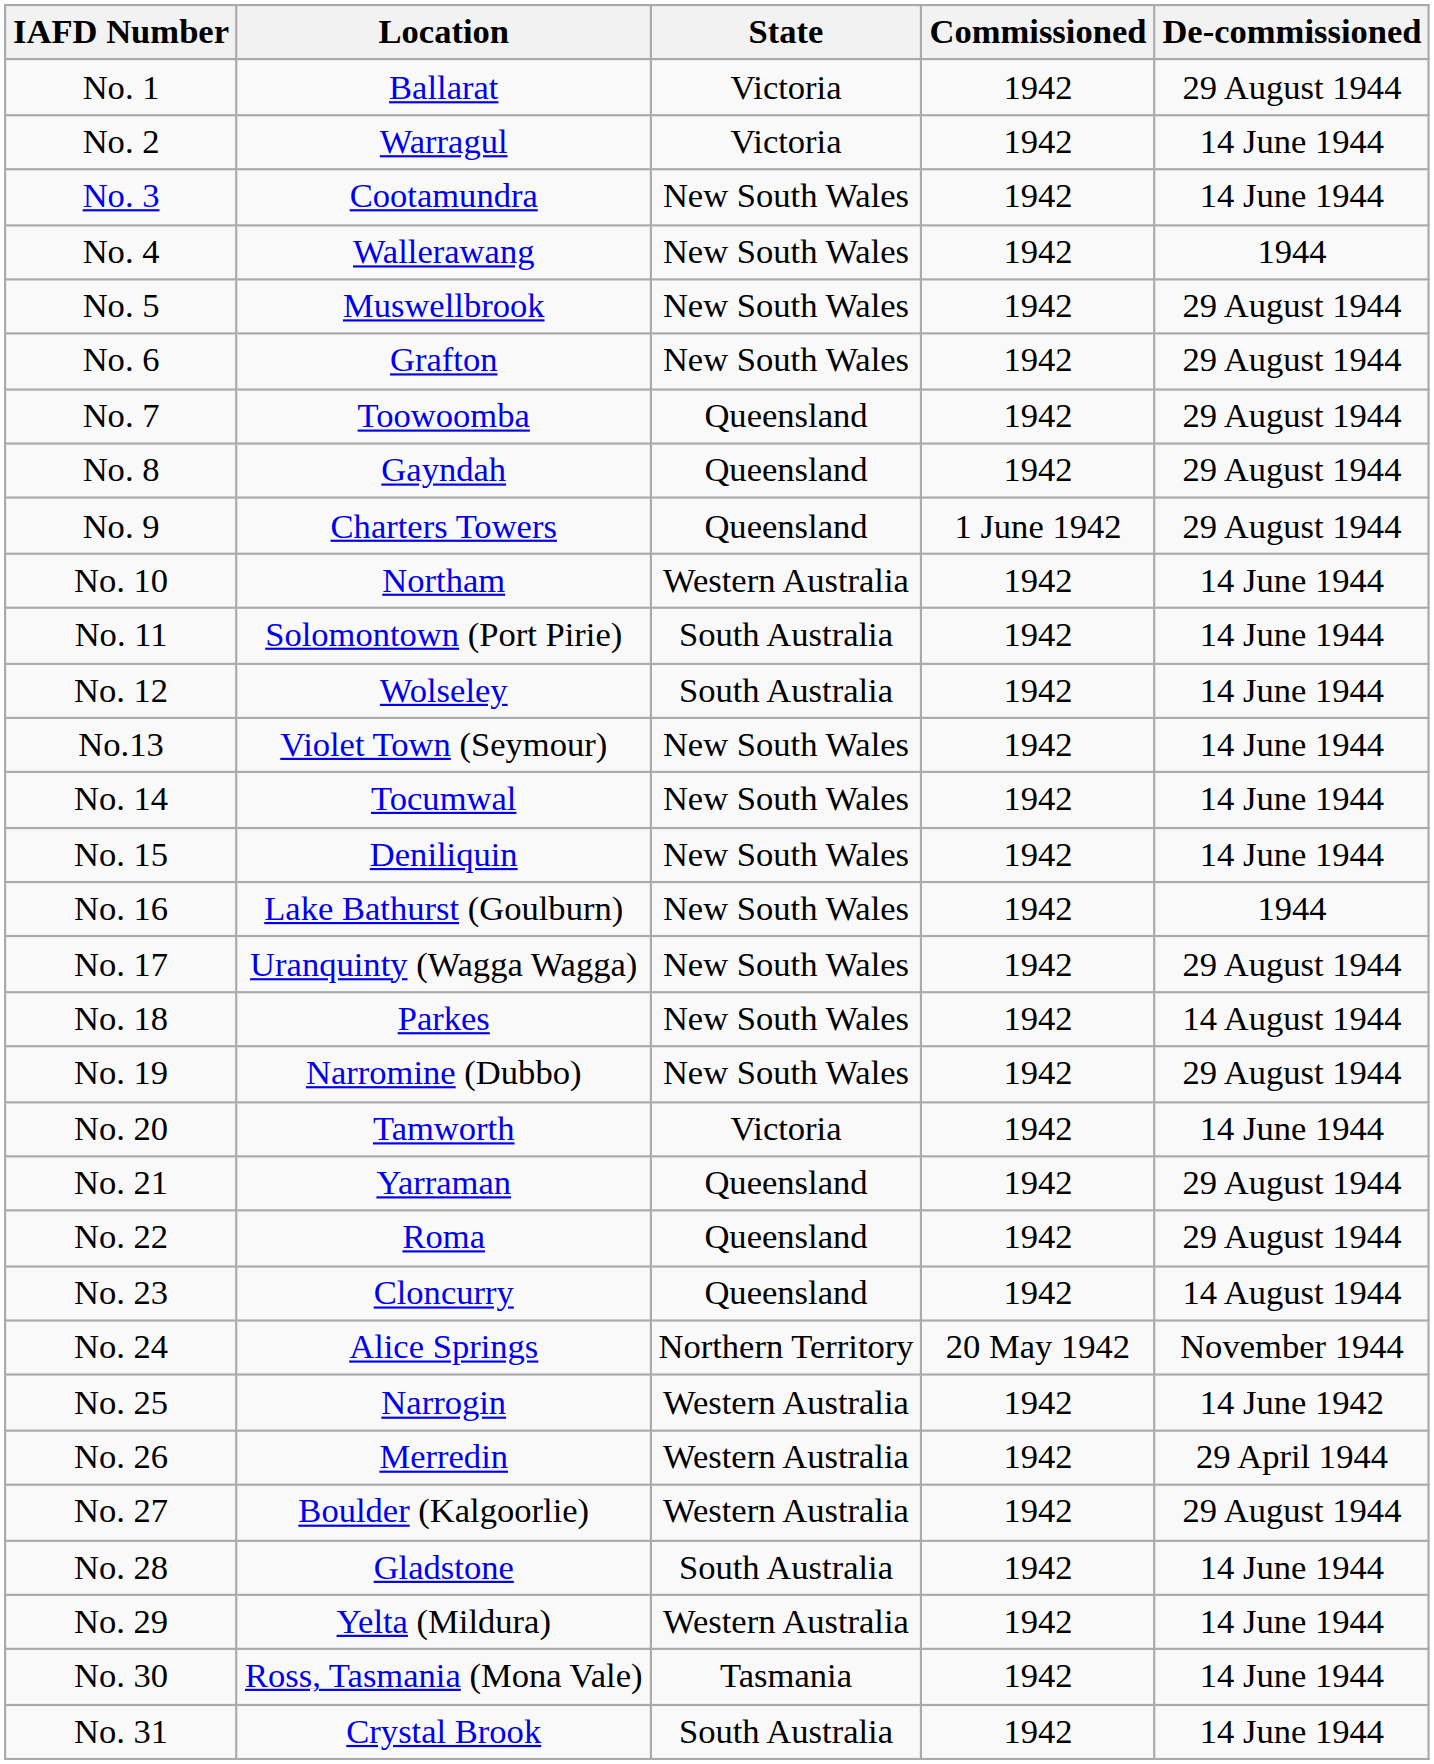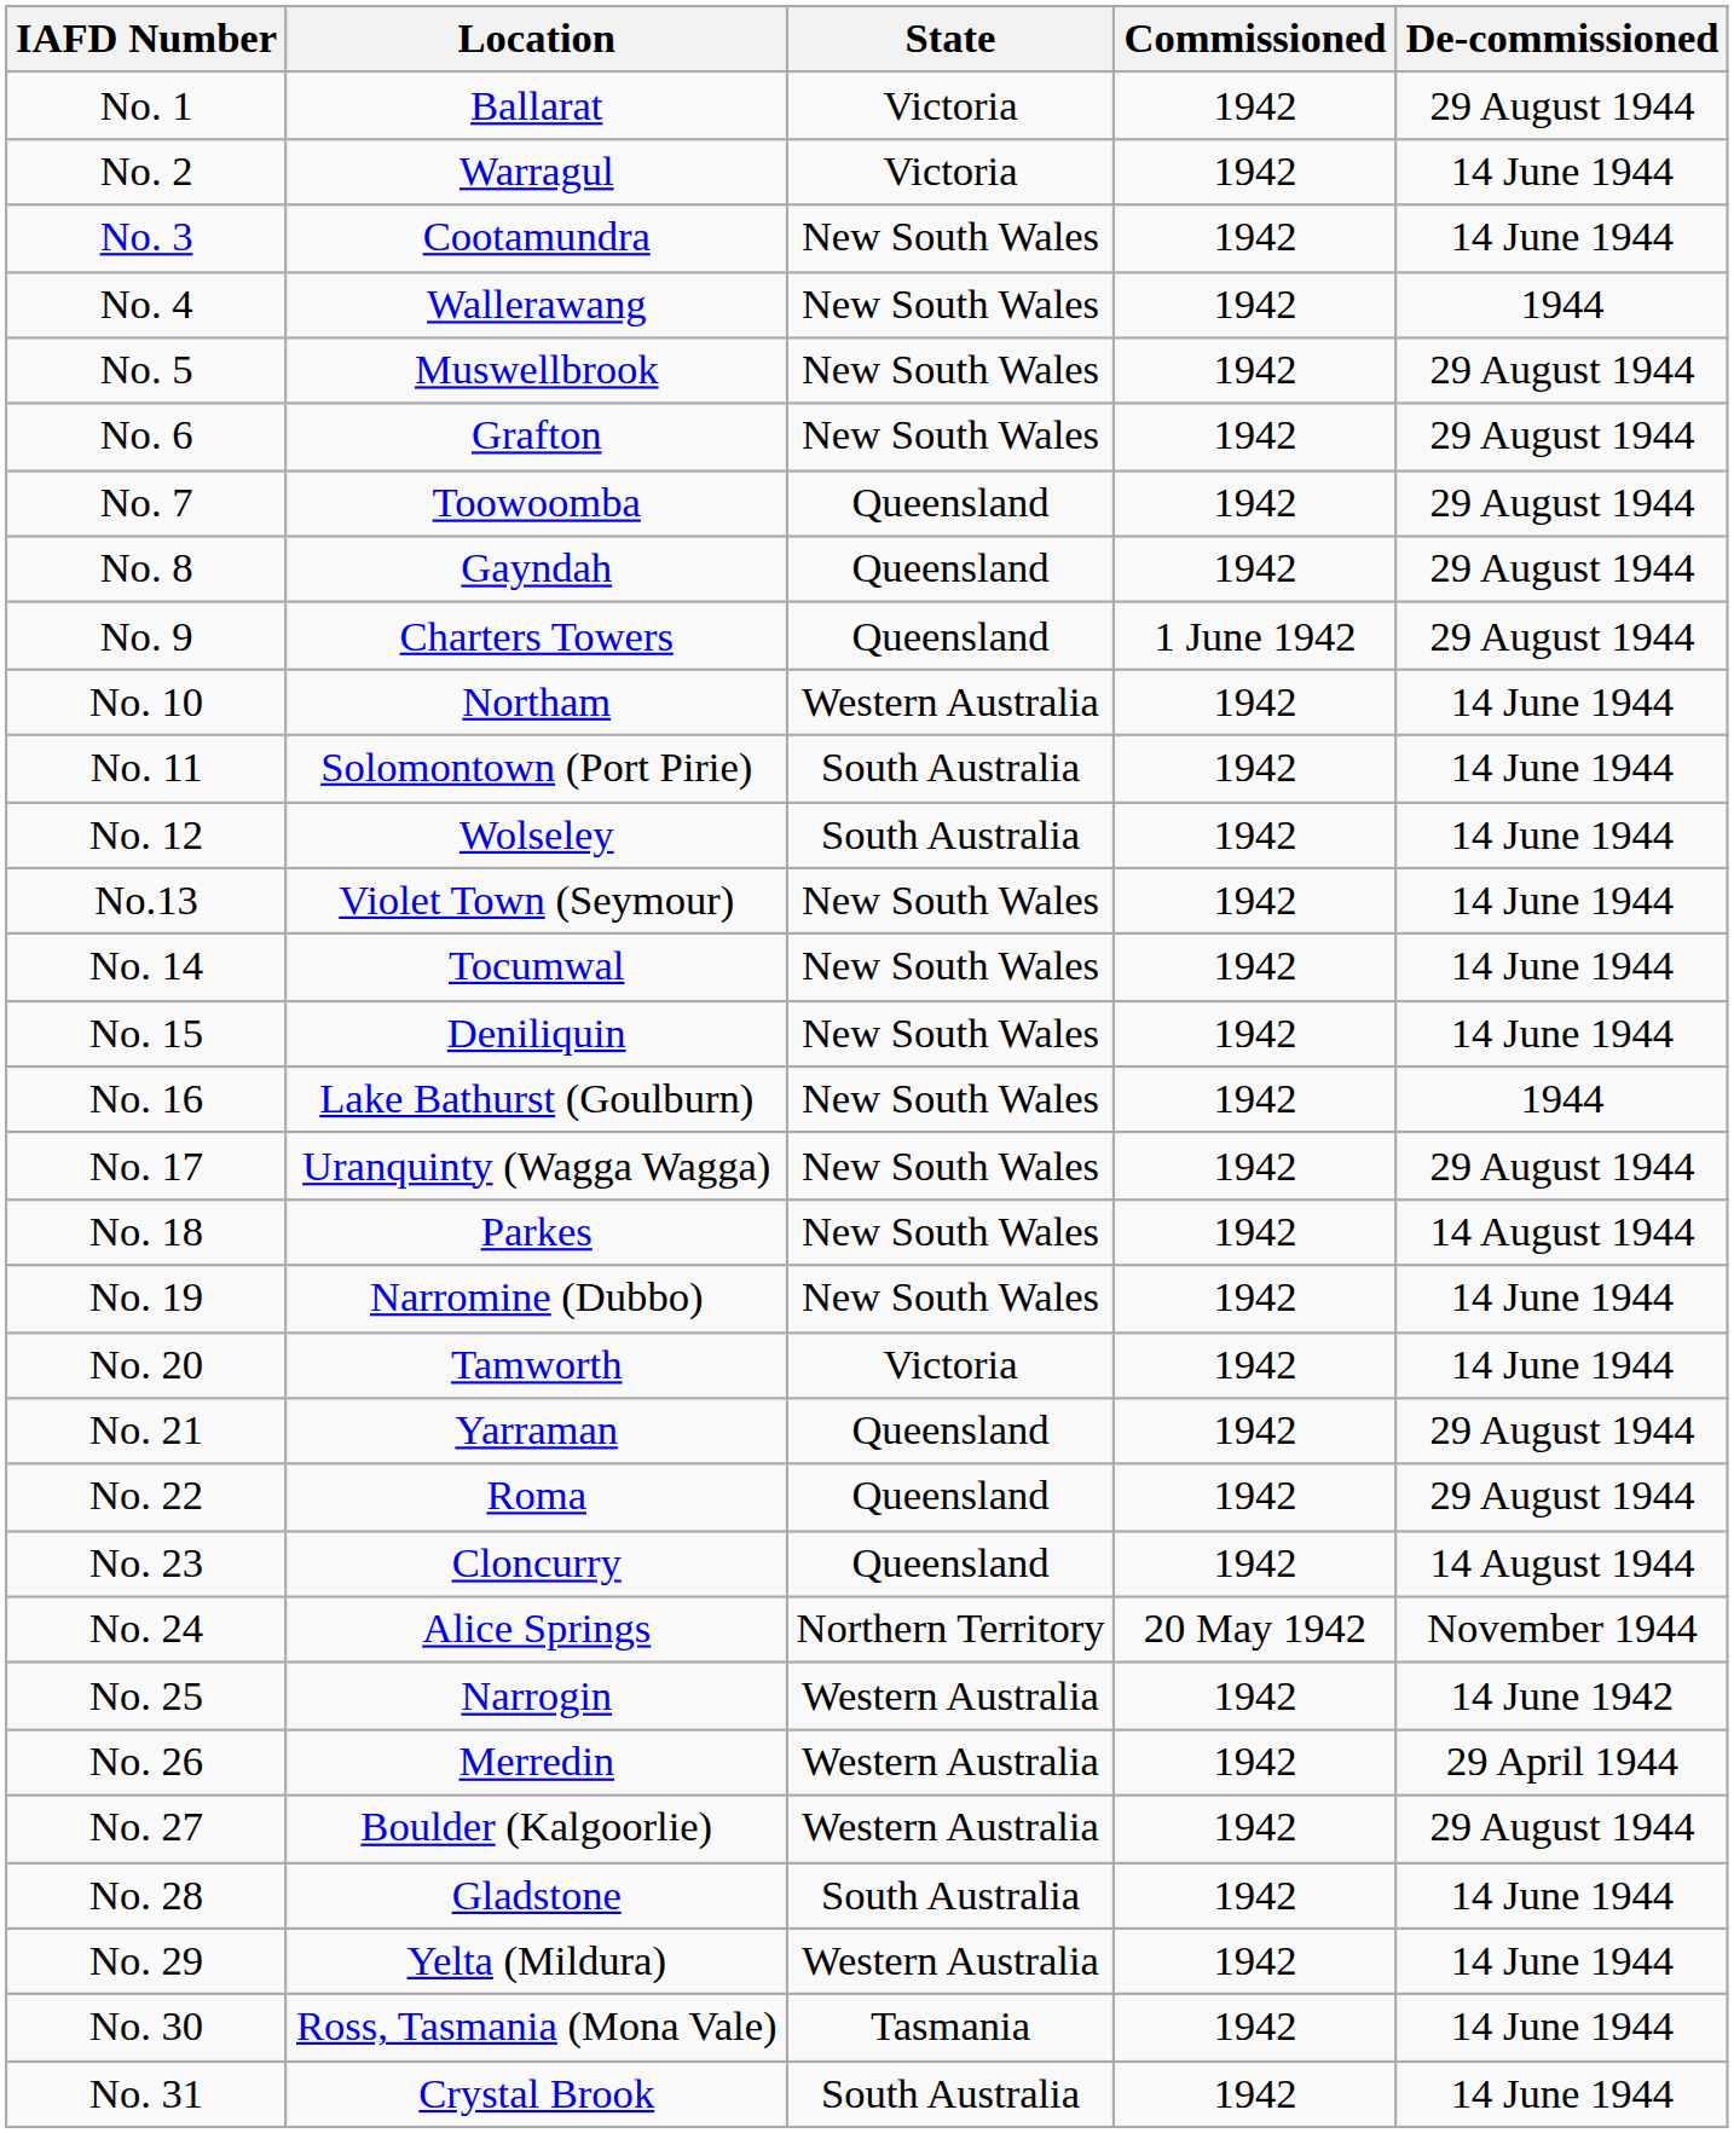No. 19 | De-commissioned: 29 August 1944 -> 14 June 1944
